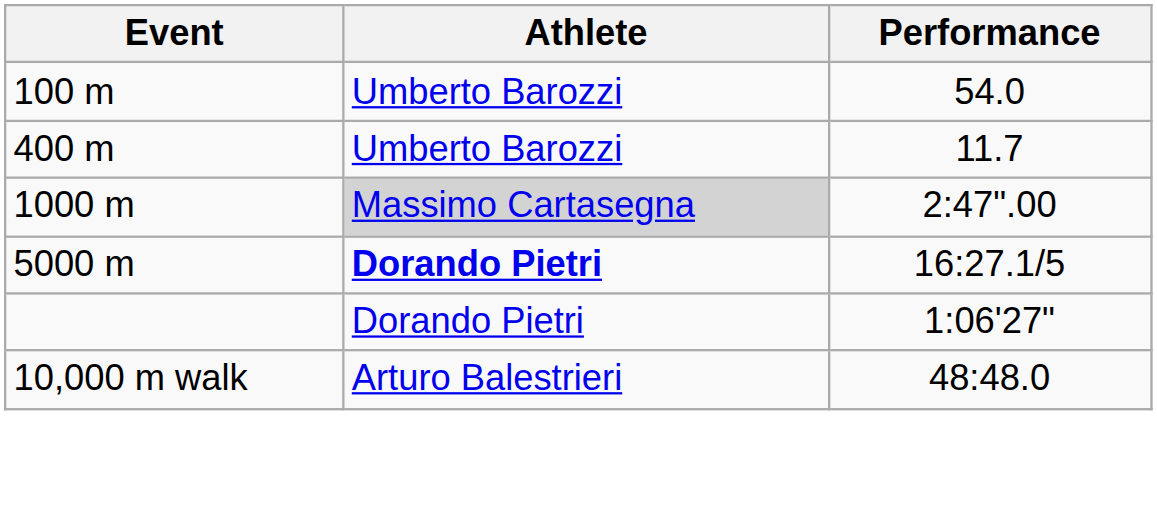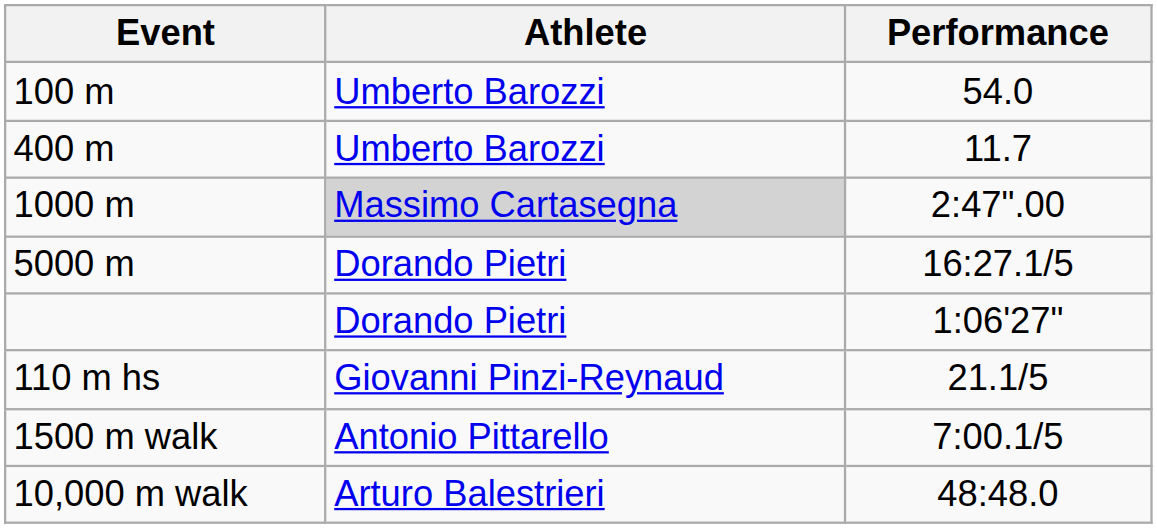5000 m | Athlete: bold -> normal
+ row: 110 m hs | Giovanni Pinzi-Reynaud | 21.1/5
+ row: 1500 m walk | Antonio Pittarello | 7:00.1/5
